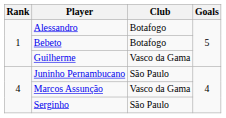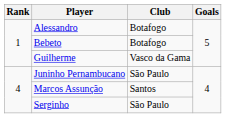Marcos Assunção | Club: Vasco da Gama -> Santos
